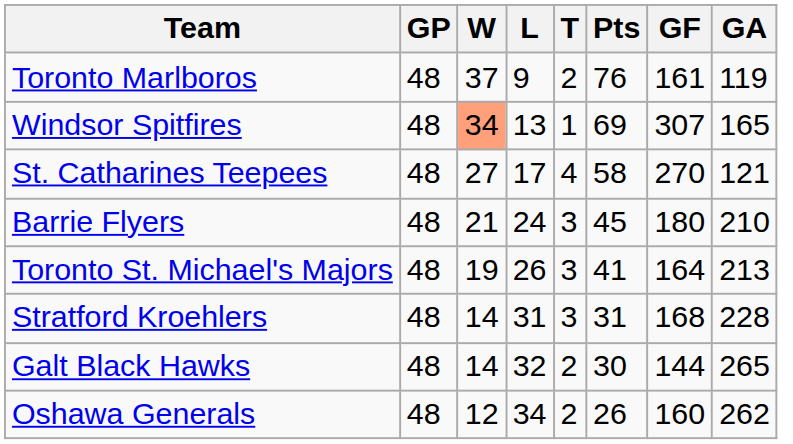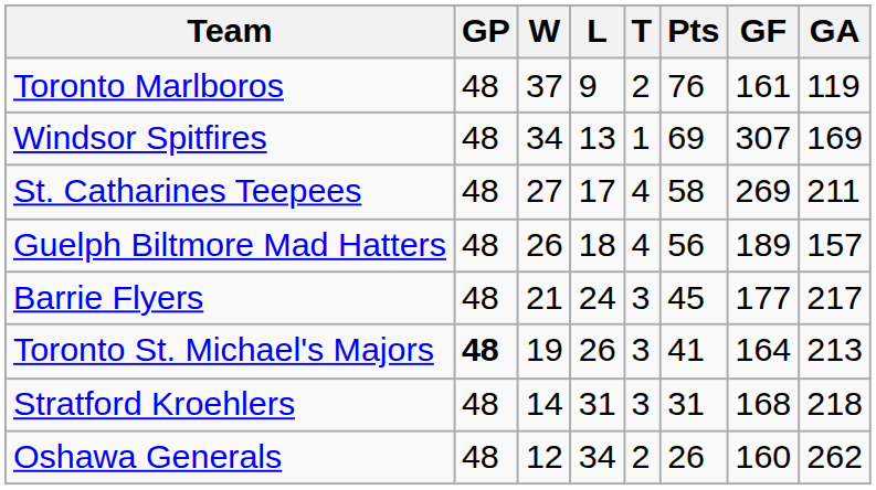Windsor Spitfires | W: lightsalmon background -> no background
Windsor Spitfires | GA: 165 -> 169
St. Catharines Teepees | GF: 270 -> 269
St. Catharines Teepees | GA: 121 -> 211
+ row: Guelph Biltmore Mad Hatters | 48 | 26 | 18 | 4 | 56 | 189 | 157
Barrie Flyers | GF: 180 -> 177
Barrie Flyers | GA: 210 -> 217
Toronto St. Michael's Majors | GP: normal -> bold
Stratford Kroehlers | GA: 228 -> 218
- row: Galt Black Hawks | 48 | 14 | 32 | 2 | 30 | 144 | 265
